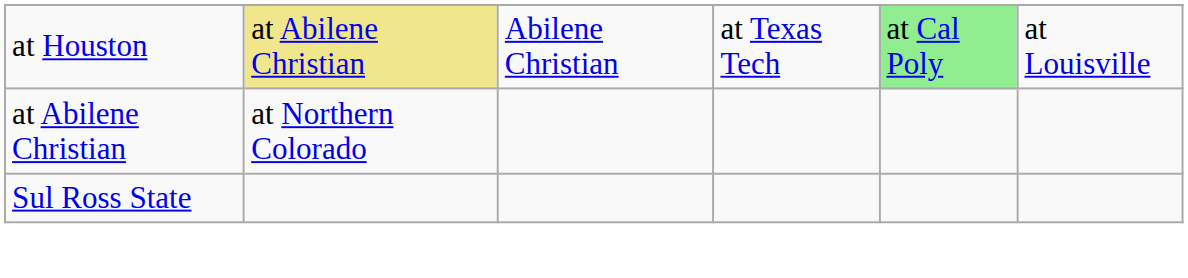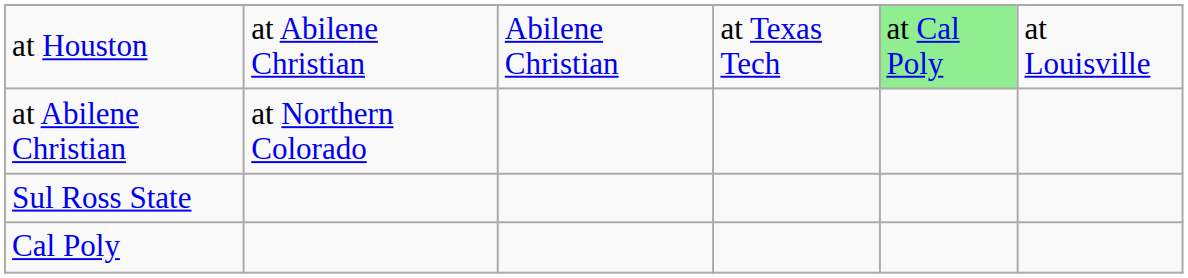at Houston | column 2: khaki background -> no background
+ row: Cal Poly
